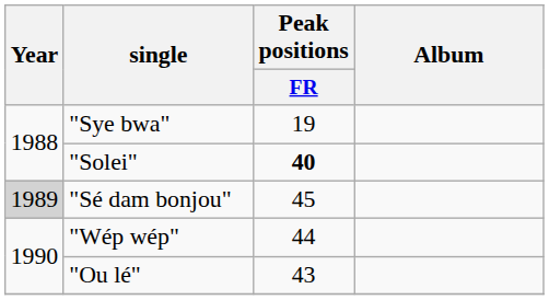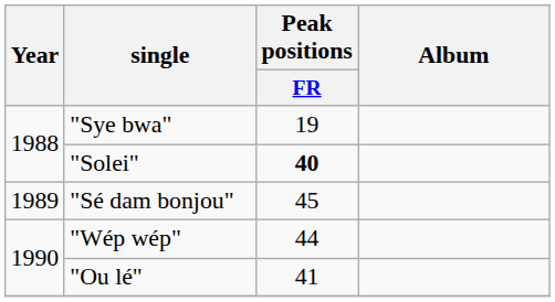"Sé dam bonjou" | Year: lightgrey background -> no background
"Ou lé" | Peak positions / FR: 43 -> 41
